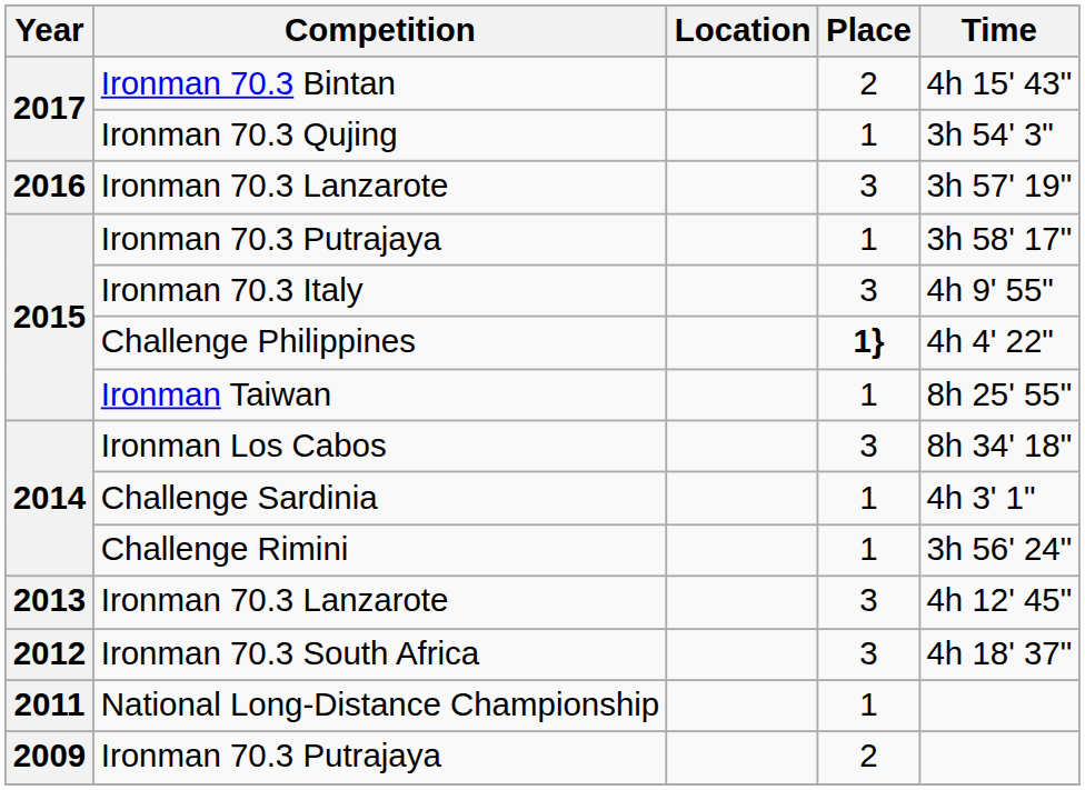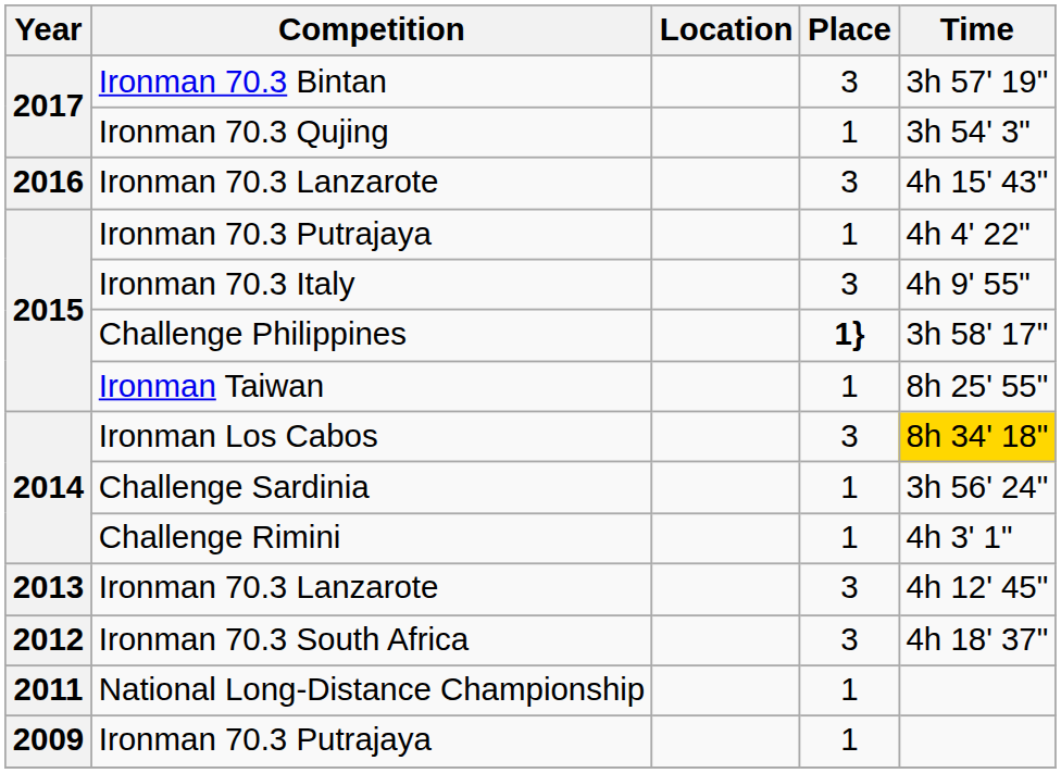Ironman 70.3 Bintan | Place: 2 -> 3
Ironman 70.3 Bintan | Time: 4h 15' 43" -> 3h 57' 19"
2016 / Ironman 70.3 Lanzarote | Time: 3h 57' 19" -> 4h 15' 43"
2015 / Ironman 70.3 Putrajaya | Time: 3h 58' 17" -> 4h 4' 22"
Challenge Philippines | Time: 4h 4' 22" -> 3h 58' 17"
Ironman Los Cabos | Time: no background -> gold background
Challenge Sardinia | Time: 4h 3' 1" -> 3h 56' 24"
Challenge Rimini | Time: 3h 56' 24" -> 4h 3' 1"
2009 / Ironman 70.3 Putrajaya | Place: 2 -> 1
